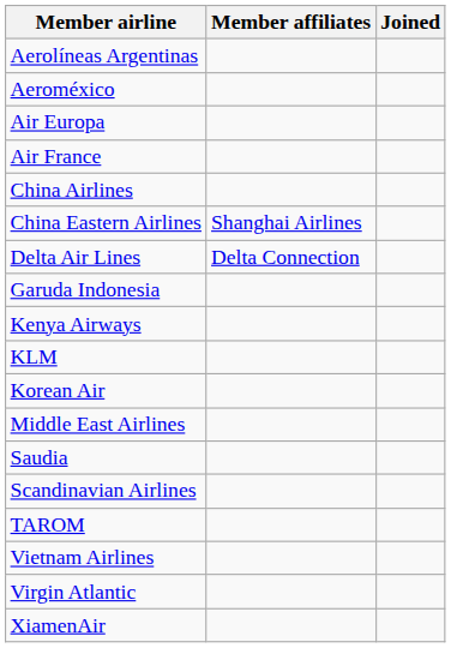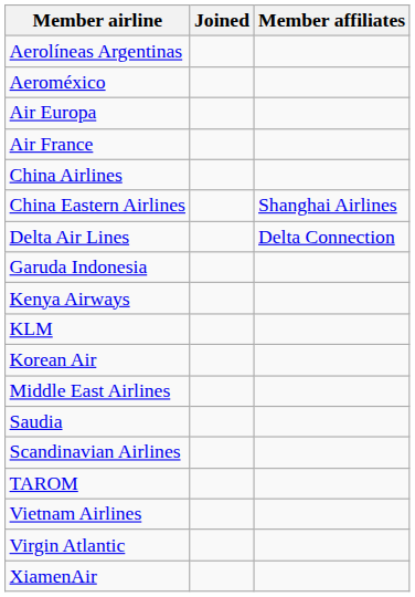columns swapped: Joined <-> Member affiliates
